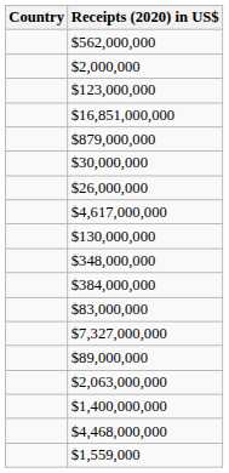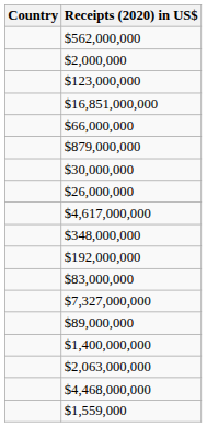+ row: $66,000,000
- row: $130,000,000
- row: $384,000,000
+ row: $192,000,000
rows swapped: $1,400,000,000 <-> $2,063,000,000
